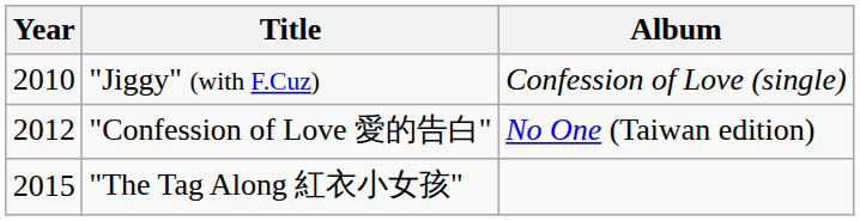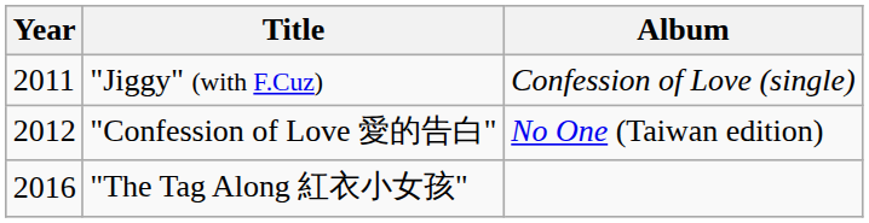"Jiggy" (with F.Cuz) | Year: 2010 -> 2011
"The Tag Along 紅衣小女孩" | Year: 2015 -> 2016
